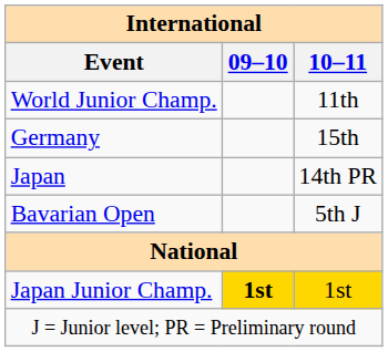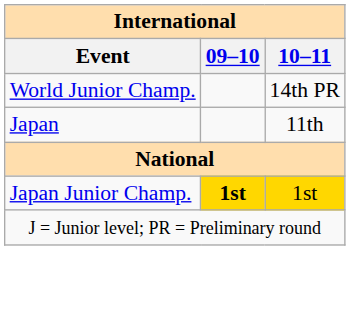World Junior Champ. | 10–11: 11th -> 14th PR
- row: Germany | 15th
Japan | 10–11: 14th PR -> 11th
- row: Bavarian Open | 5th J
